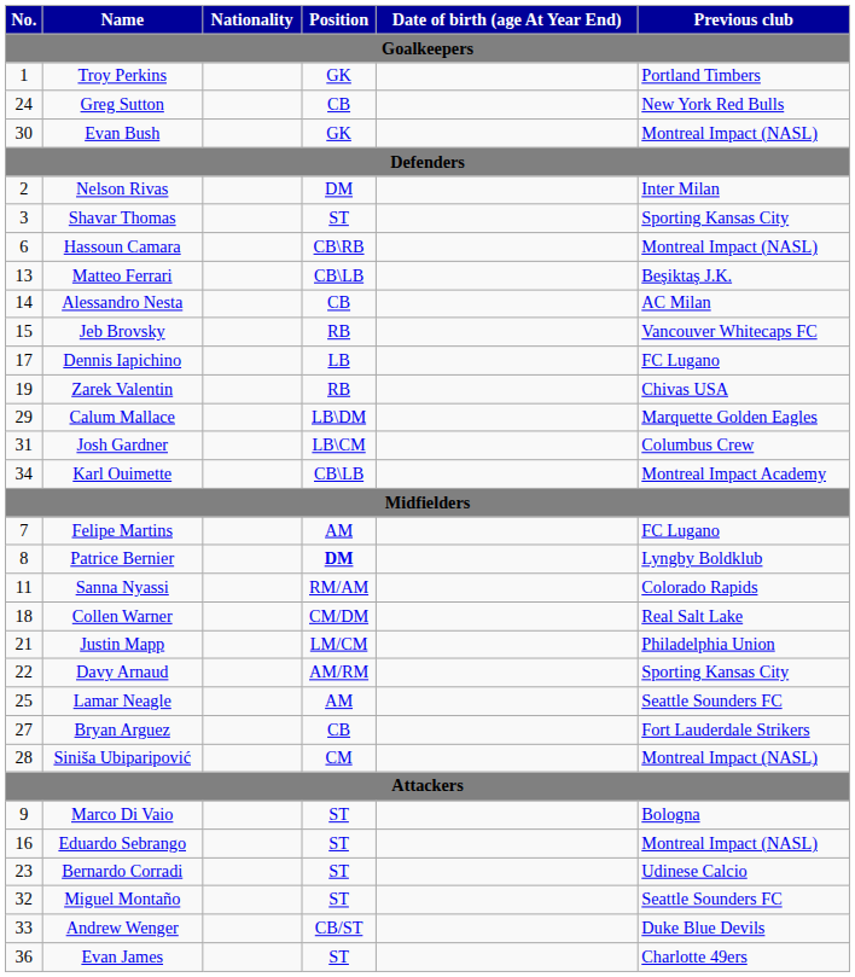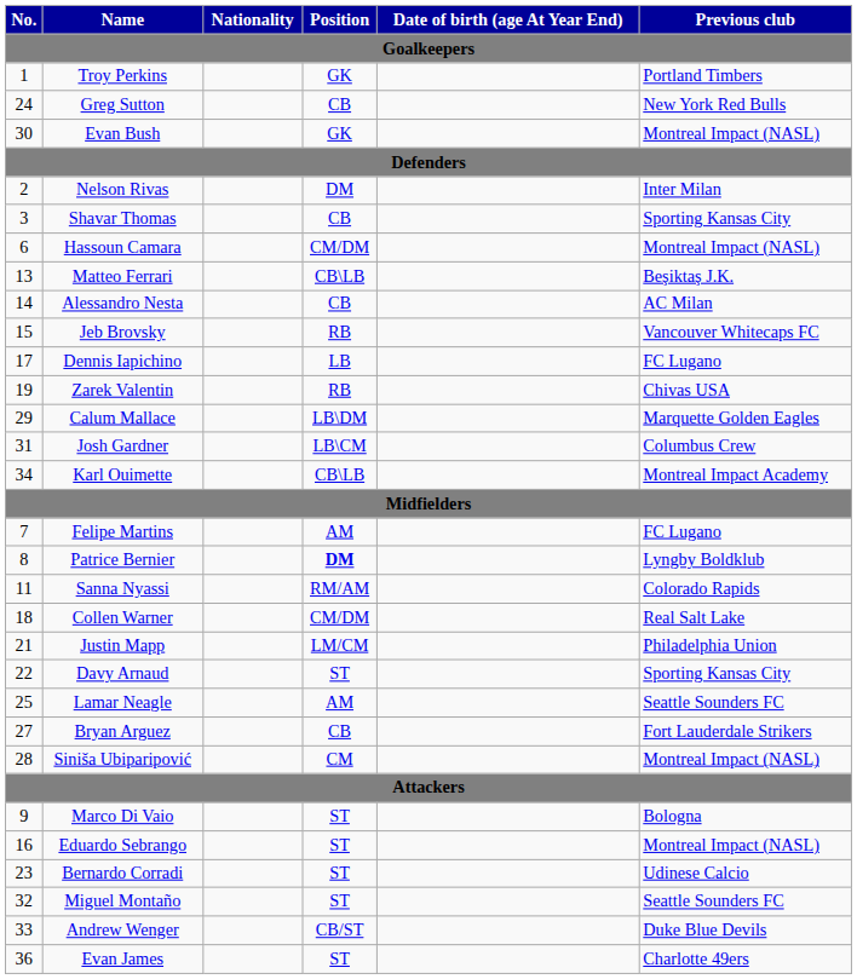Shavar Thomas | Position: ST -> CB
Hassoun Camara | Position: CB\RB -> CM/DM
Davy Arnaud | Position: AM/RM -> ST
